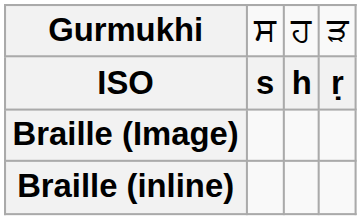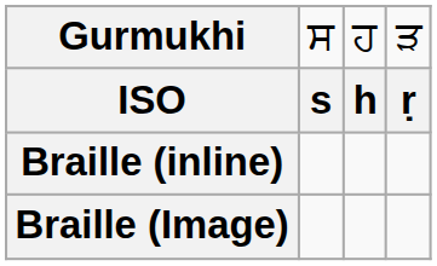rows swapped: Braille (Image) <-> Braille (inline)
